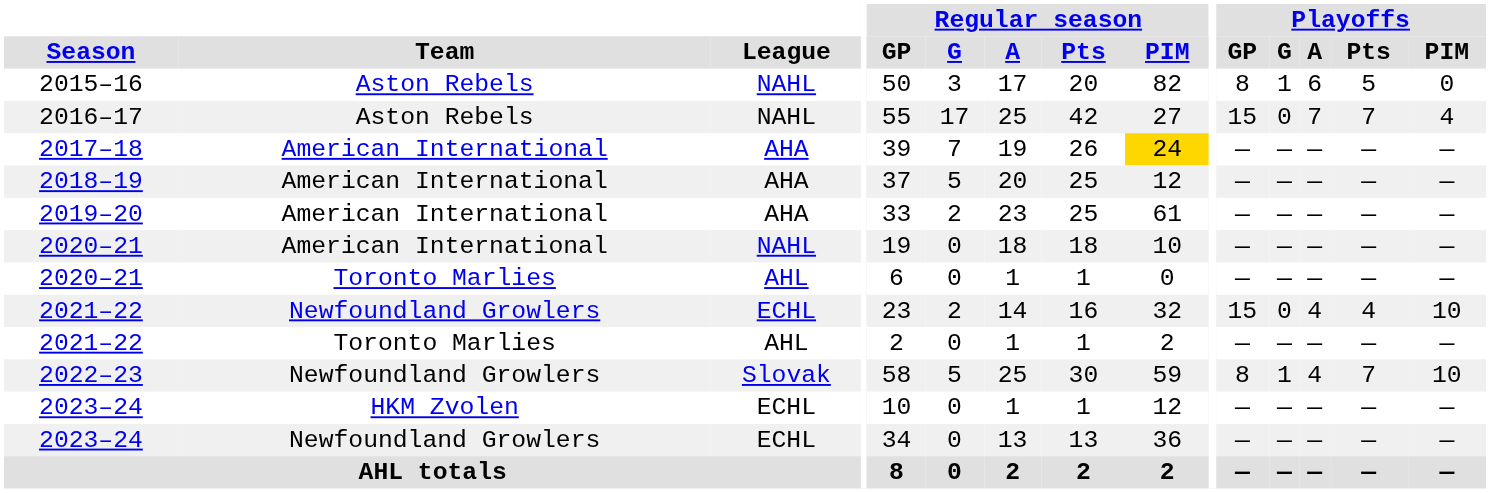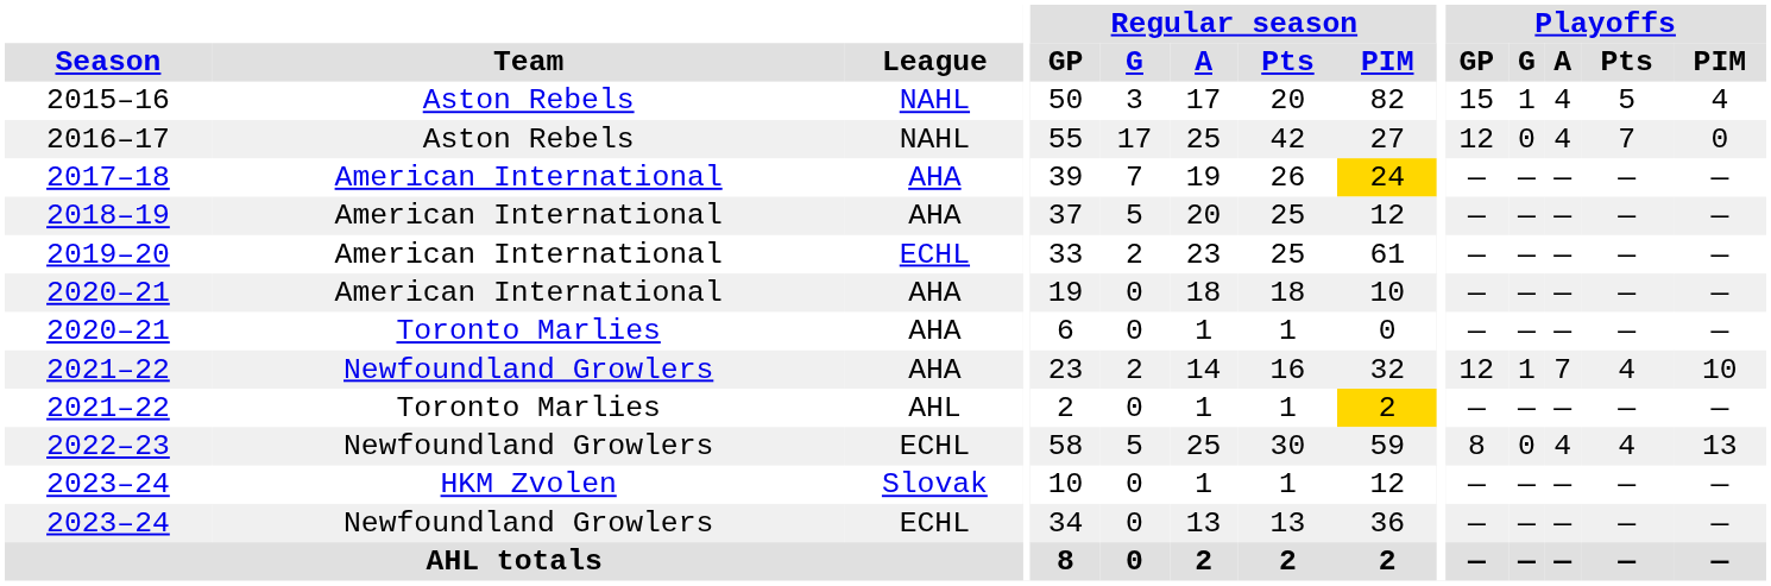2015–16 | Playoffs / GP: 8 -> 15
2015–16 | Playoffs / A: 6 -> 4
2015–16 | Playoffs / PIM: 0 -> 4
2016–17 | Playoffs / GP: 15 -> 12
2016–17 | Playoffs / A: 7 -> 4
2016–17 | Playoffs / PIM: 4 -> 0
2019–20 | League: AHA -> ECHL
2020–21 / American International | League: NAHL -> AHA
2020–21 / Toronto Marlies | League: AHL -> AHA
2021–22 / Newfoundland Growlers | League: ECHL -> AHA
2021–22 / Newfoundland Growlers | Playoffs / GP: 15 -> 12
2021–22 / Newfoundland Growlers | Playoffs / G: 0 -> 1
2021–22 / Newfoundland Growlers | Playoffs / A: 4 -> 7
2021–22 / Toronto Marlies | Regular season / PIM: no background -> gold background
2022–23 | League: Slovak -> ECHL
2022–23 | Playoffs / G: 1 -> 0
2022–23 | Playoffs / Pts: 7 -> 4
2022–23 | Playoffs / PIM: 10 -> 13
2023–24 / HKM Zvolen | League: ECHL -> Slovak
